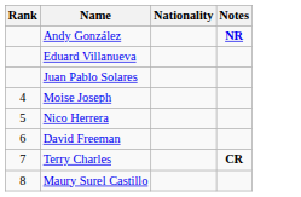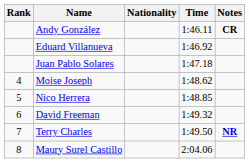+ column: Time | 1:46.11 | 1:46.92 | 1:47.18 | 1:48.62 | 1:48.85 | 1:49.32 | 1:49.50 | 2:04.06
Andy González | Notes: NR -> CR
Terry Charles | Notes: CR -> NR
